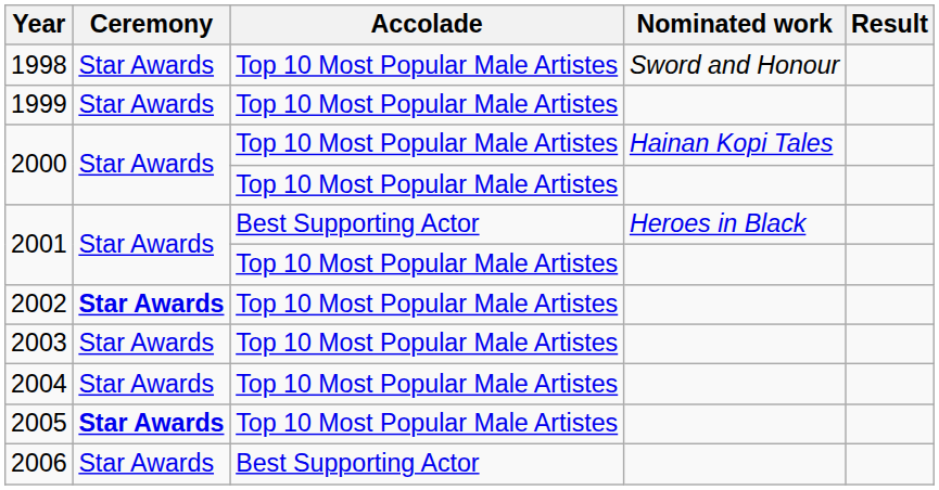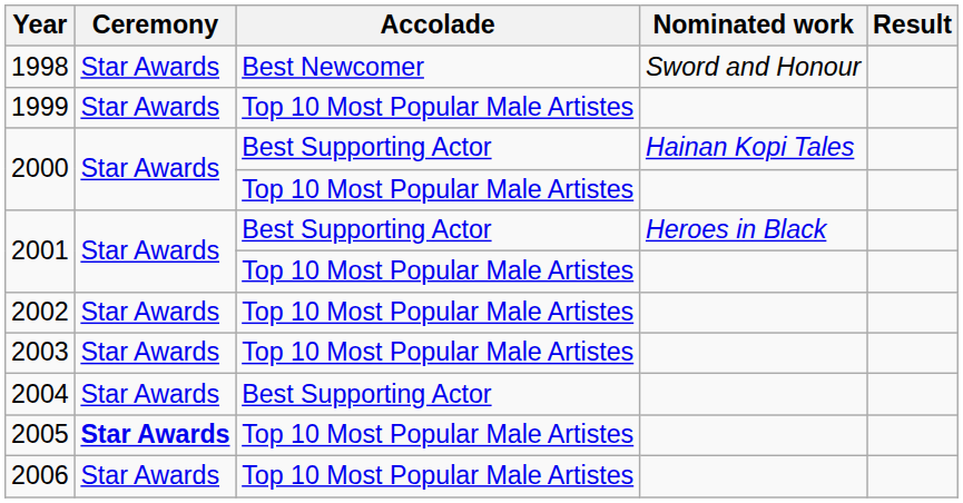1998 | Accolade: Top 10 Most Popular Male Artistes -> Best Newcomer
2000 / Hainan Kopi Tales | Accolade: Top 10 Most Popular Male Artistes -> Best Supporting Actor
2002 | Ceremony: bold -> normal
2004 | Accolade: Top 10 Most Popular Male Artistes -> Best Supporting Actor
2006 | Accolade: Best Supporting Actor -> Top 10 Most Popular Male Artistes
